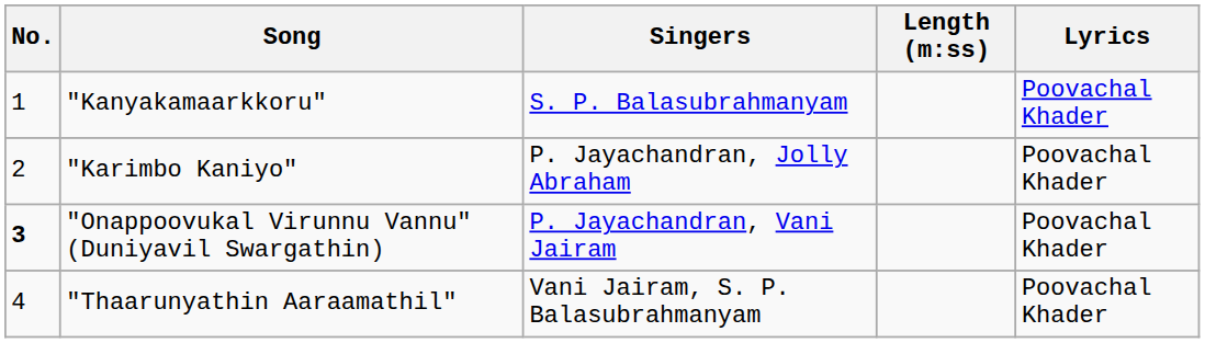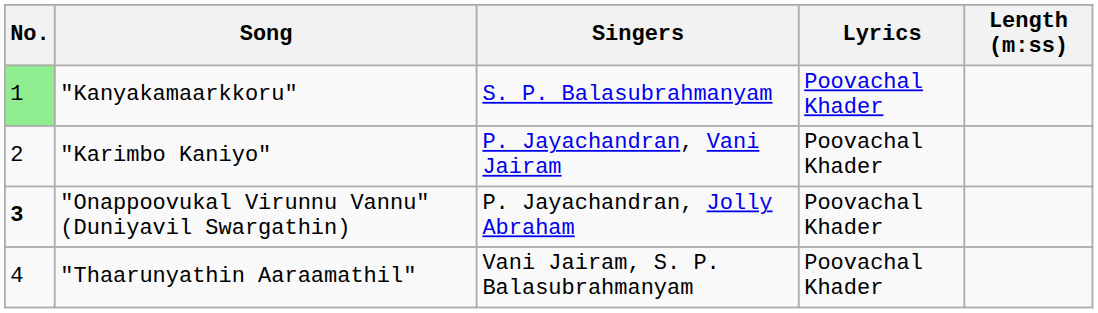columns swapped: Lyrics <-> Length (m:ss)
"Kanyakamaarkkoru" | No.: no background -> lightgreen background
"Karimbo Kaniyo" | Singers: P. Jayachandran, Jolly Abraham -> P. Jayachandran, Vani Jairam
"Onappoovukal Virunnu Vannu" (Duniyavil Swargathin) | Singers: P. Jayachandran, Vani Jairam -> P. Jayachandran, Jolly Abraham
